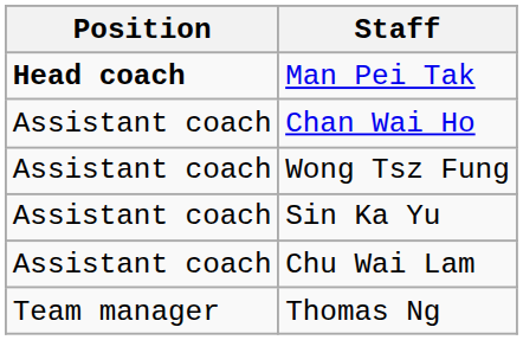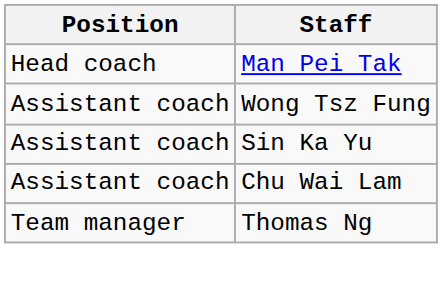Man Pei Tak | Position: bold -> normal
- row: Assistant coach | Chan Wai Ho
